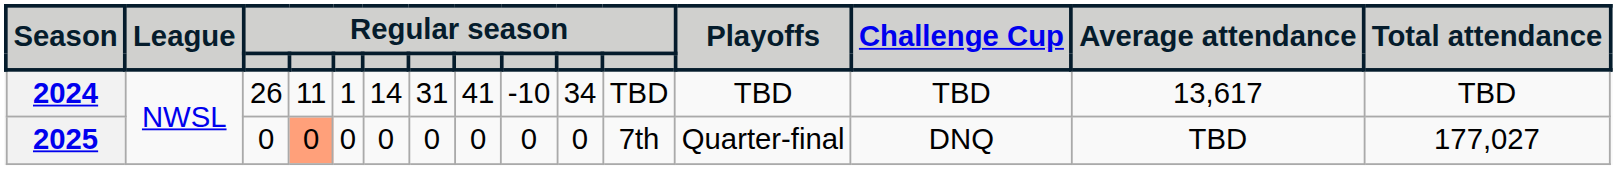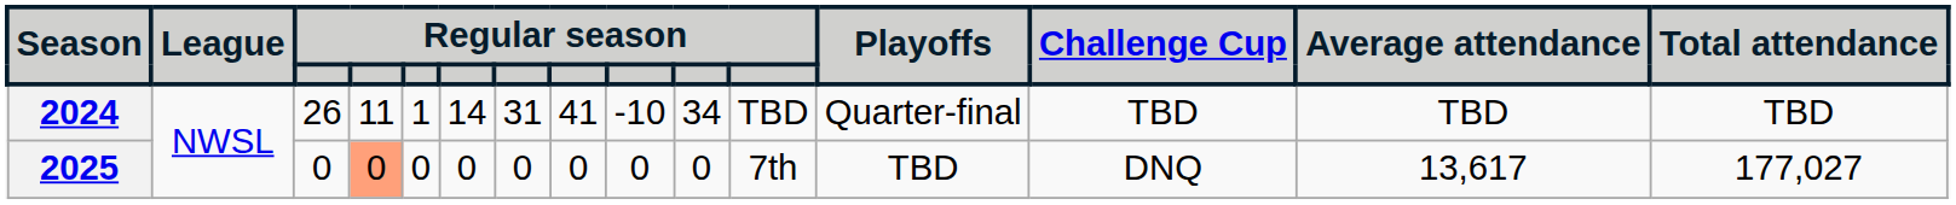2024 | Playoffs: TBD -> Quarter-final
2024 | Average attendance: 13,617 -> TBD
2025 | Playoffs: Quarter-final -> TBD
2025 | Average attendance: TBD -> 13,617
